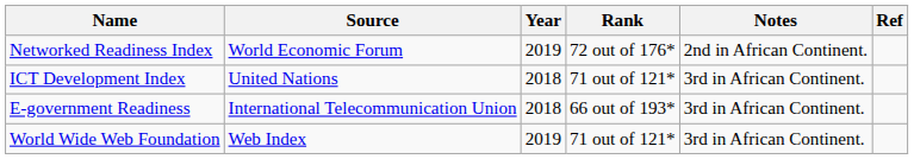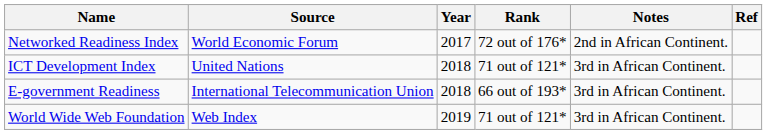Networked Readiness Index | Year: 2019 -> 2017
